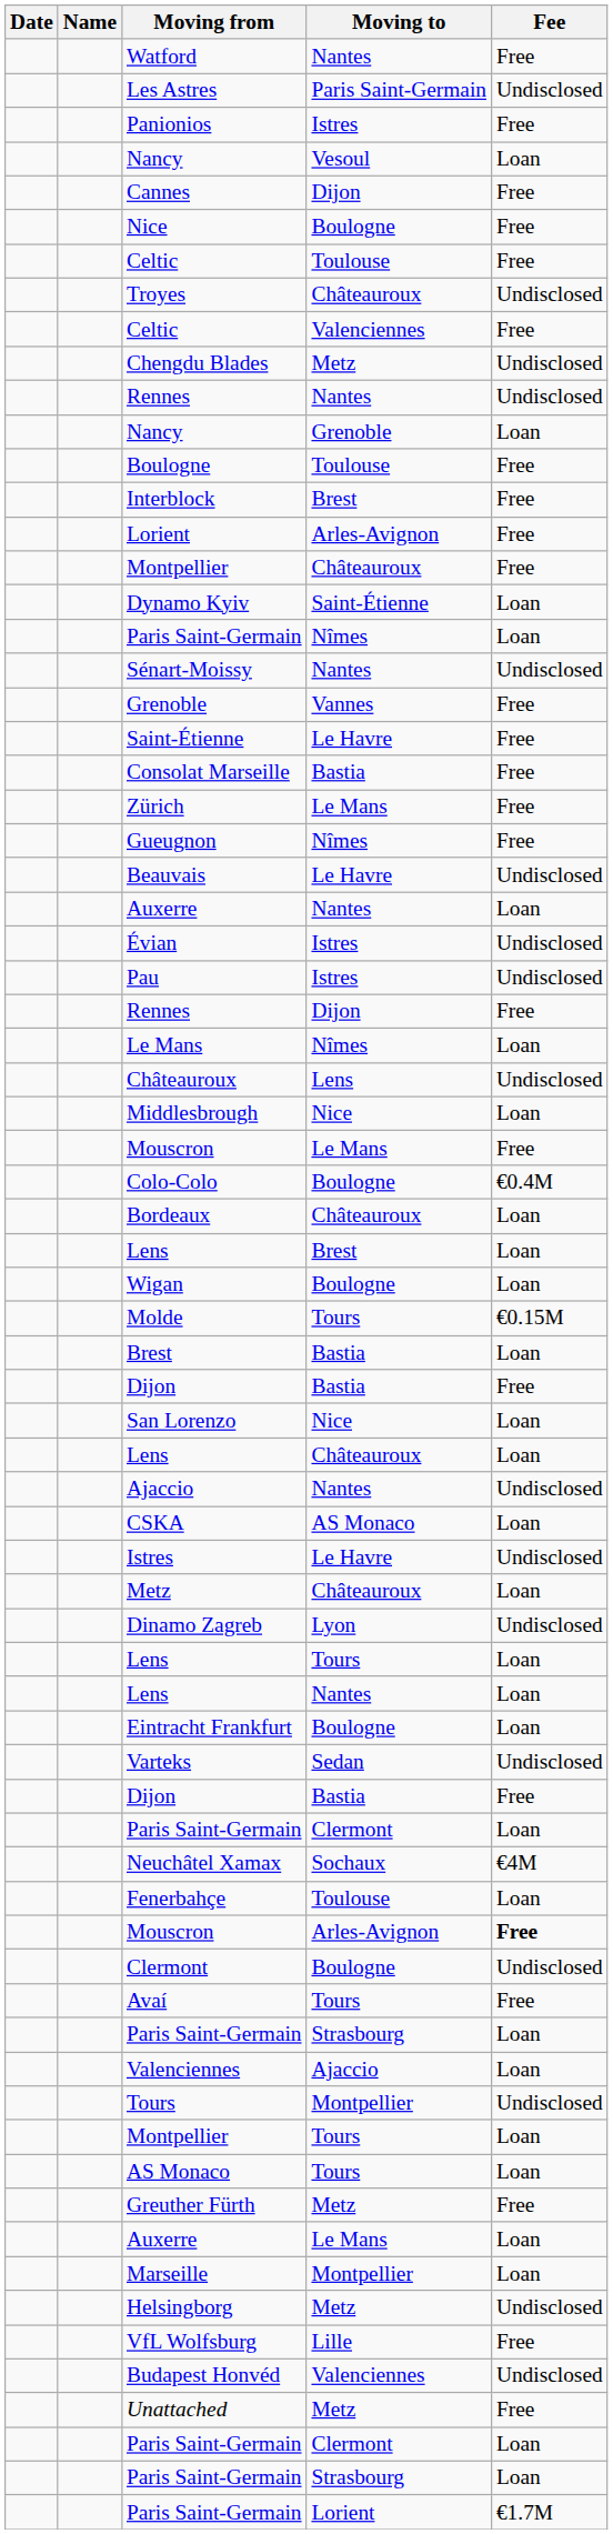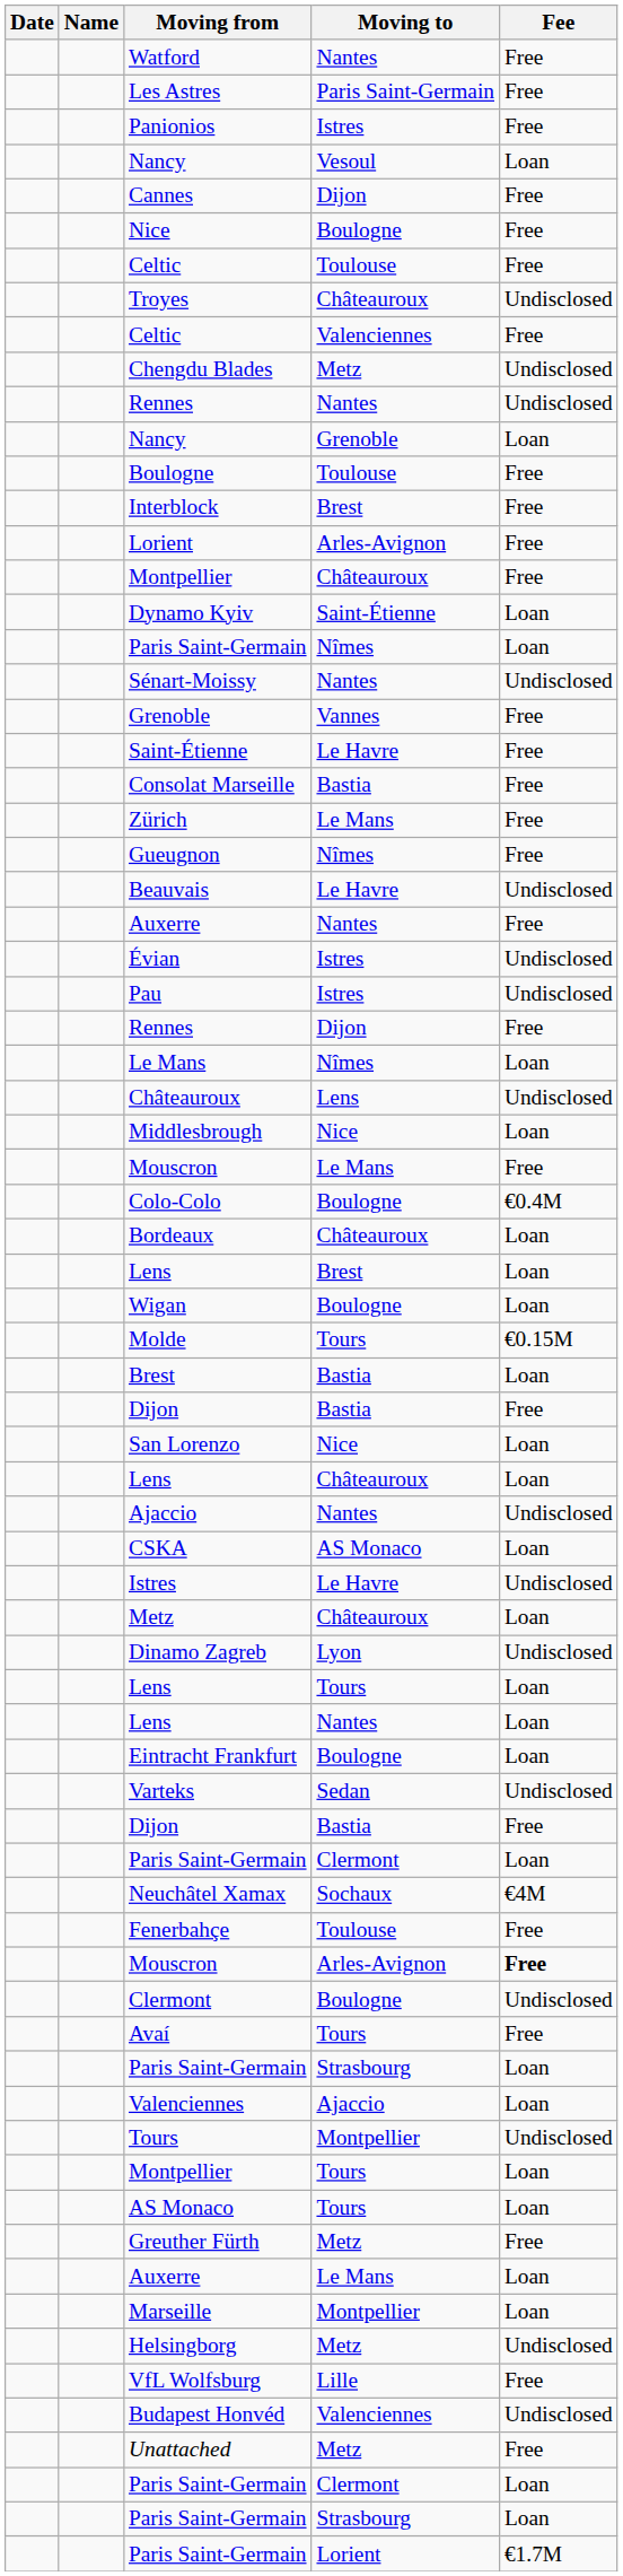Les Astres | Fee: Undisclosed -> Free
Auxerre / Nantes | Fee: Loan -> Free
Fenerbahçe | Fee: Loan -> Free
